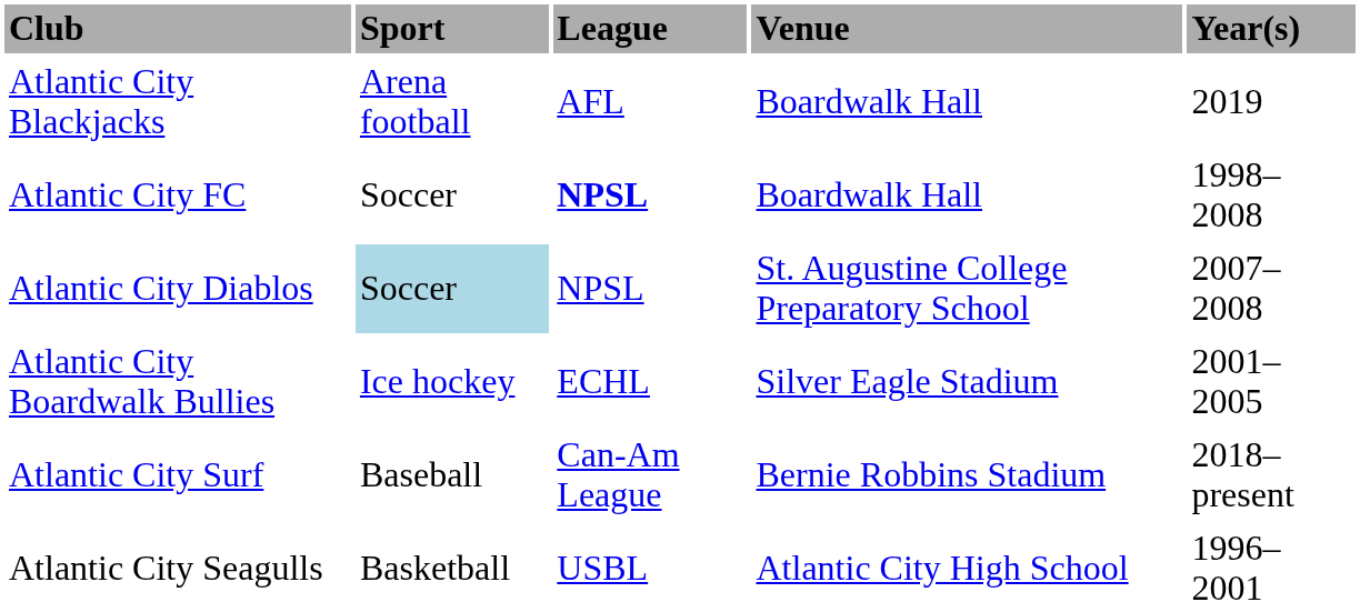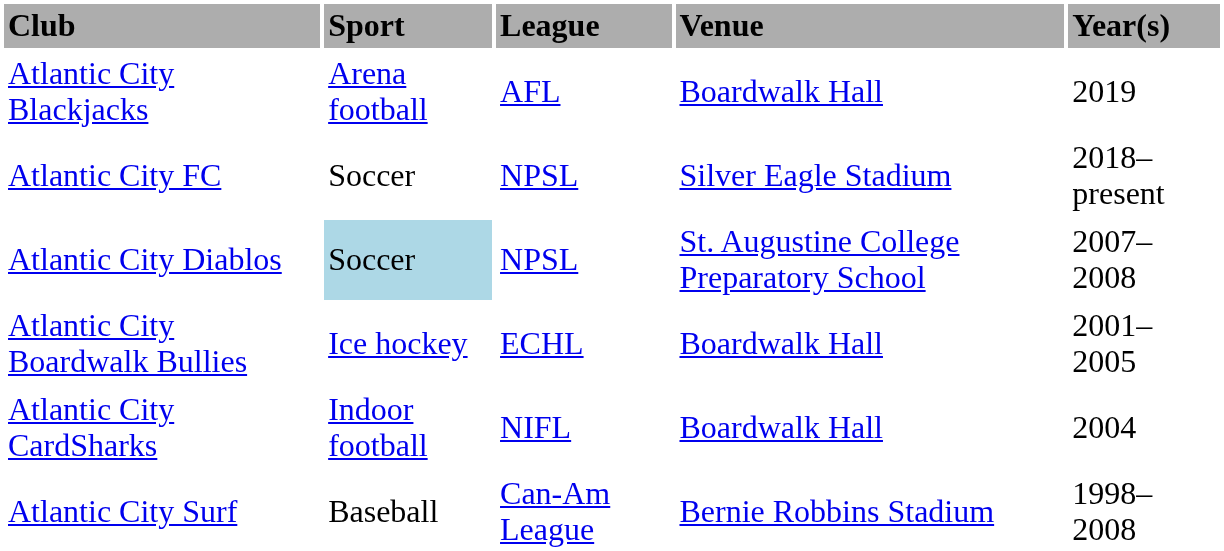Atlantic City FC | League: bold -> normal
Atlantic City FC | Venue: Boardwalk Hall -> Silver Eagle Stadium
Atlantic City FC | Year(s): 1998–2008 -> 2018–present
Atlantic City Boardwalk Bullies | Venue: Silver Eagle Stadium -> Boardwalk Hall
+ row: Atlantic City CardSharks | Indoor football | NIFL | Boardwalk Hall | 2004
Atlantic City Surf | Year(s): 2018–present -> 1998–2008
- row: Atlantic City Seagulls | Basketball | USBL | Atlantic City High School | 1996–2001
